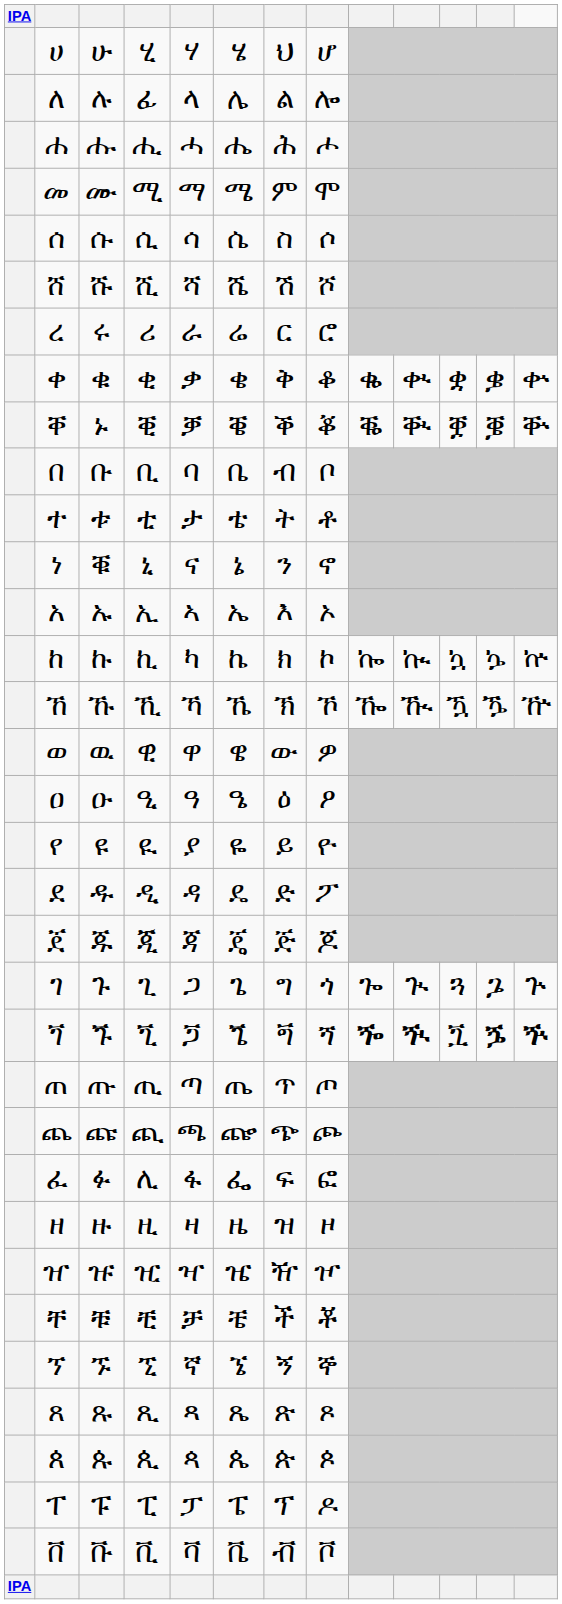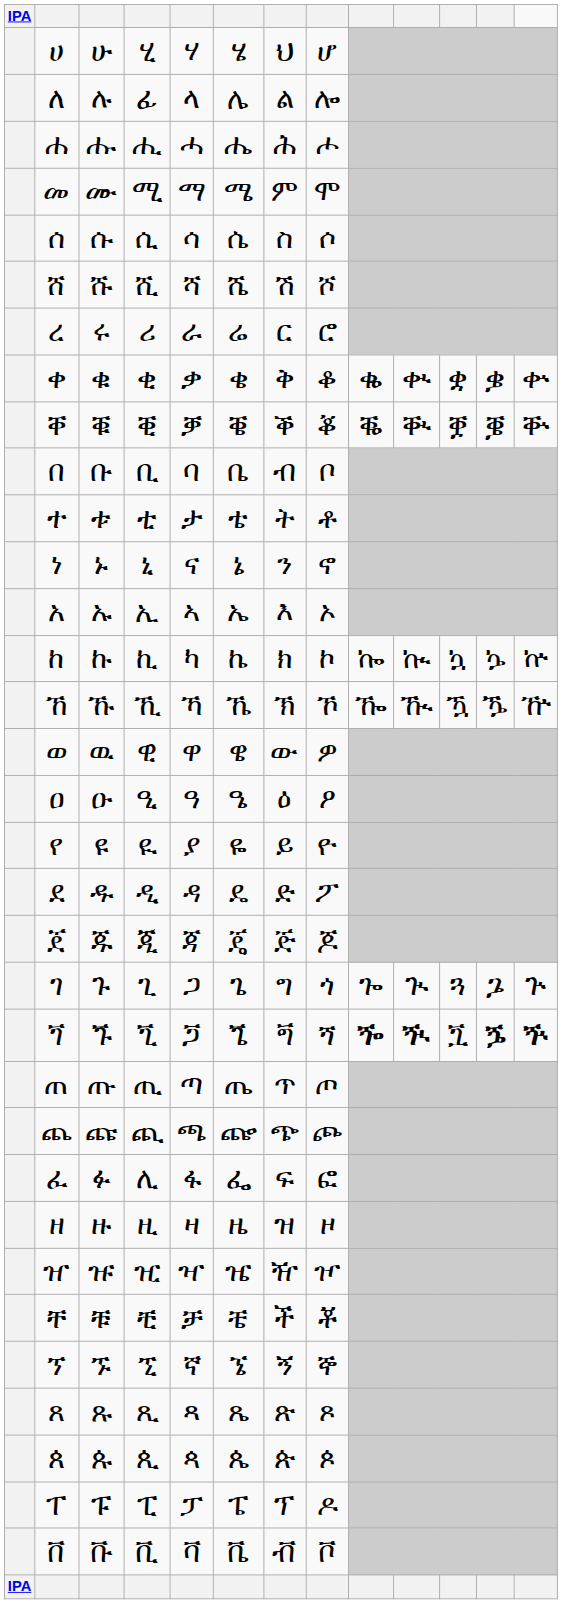ቐ | column 3: ኑ -> ቑ
ነ | column 3: ቑ -> ኑ
